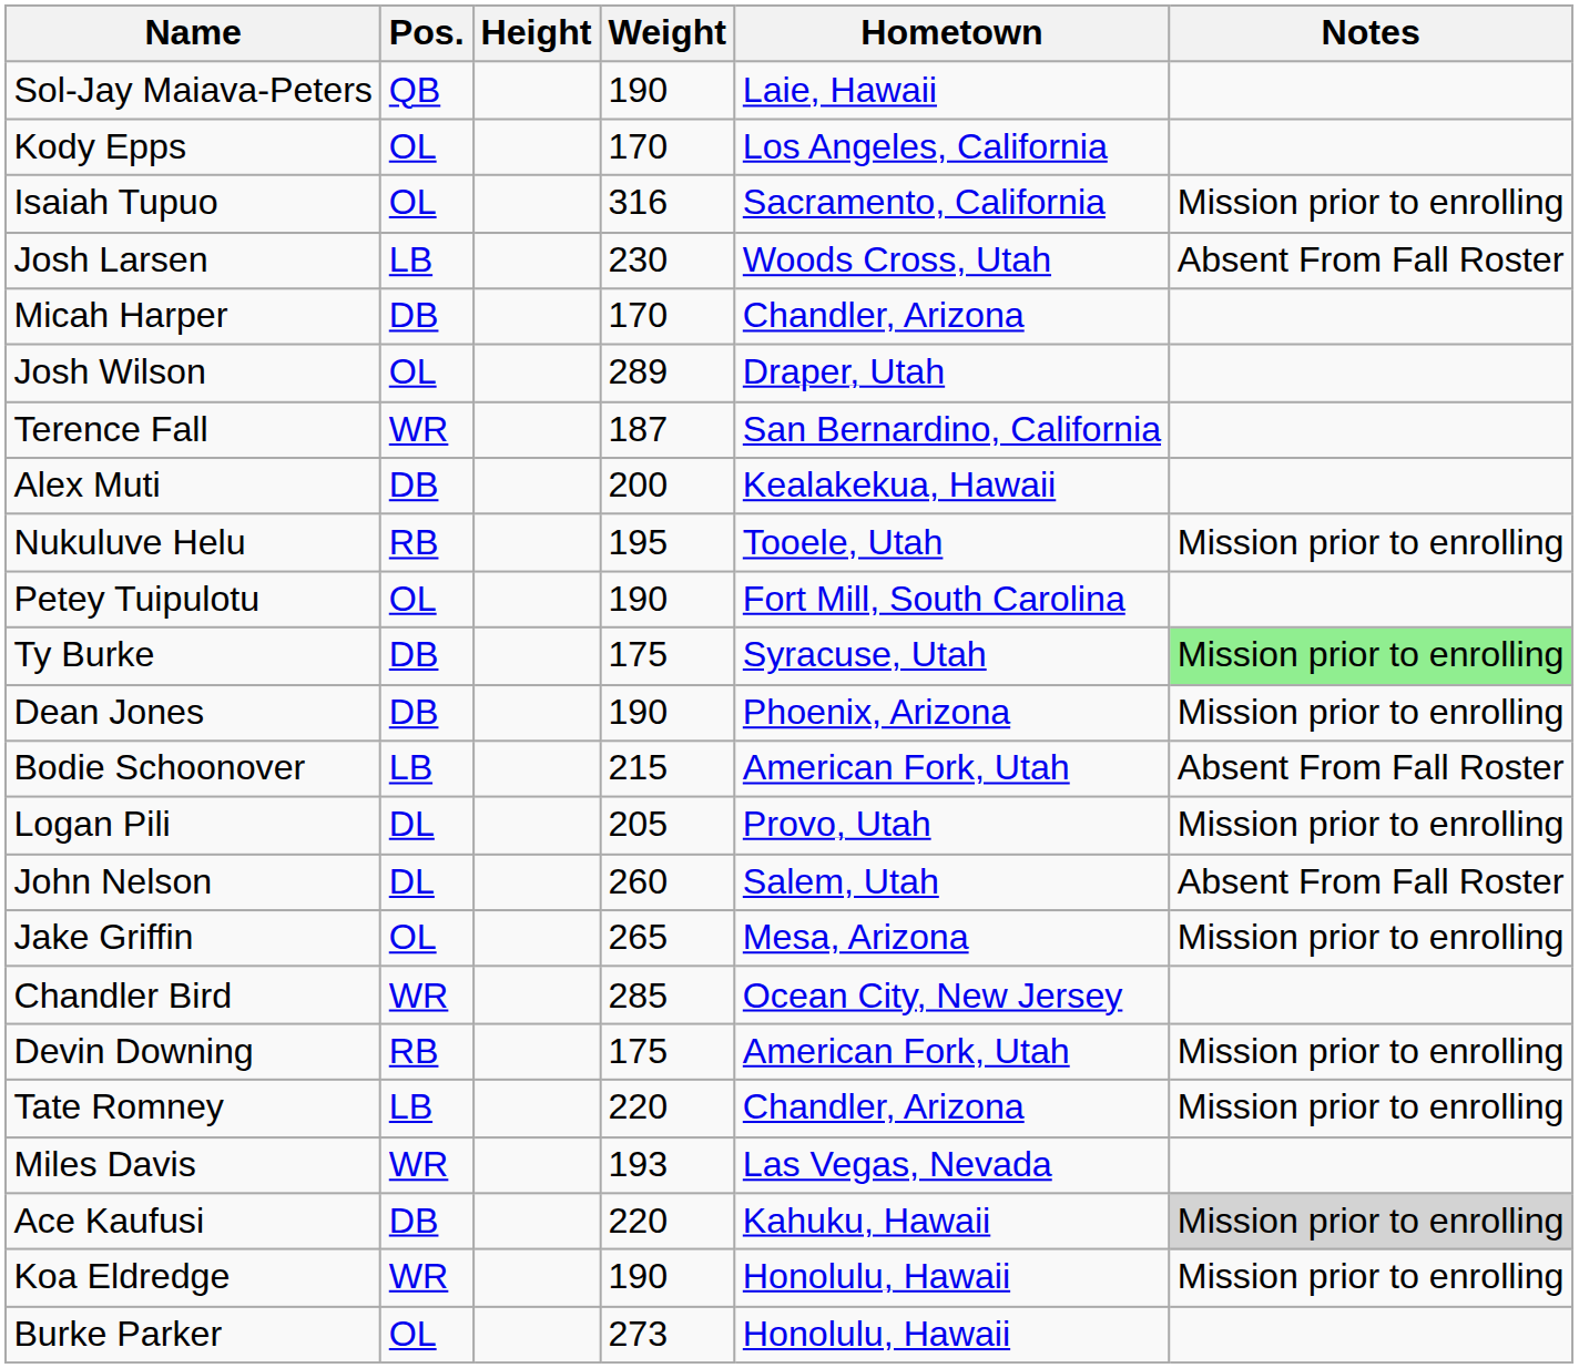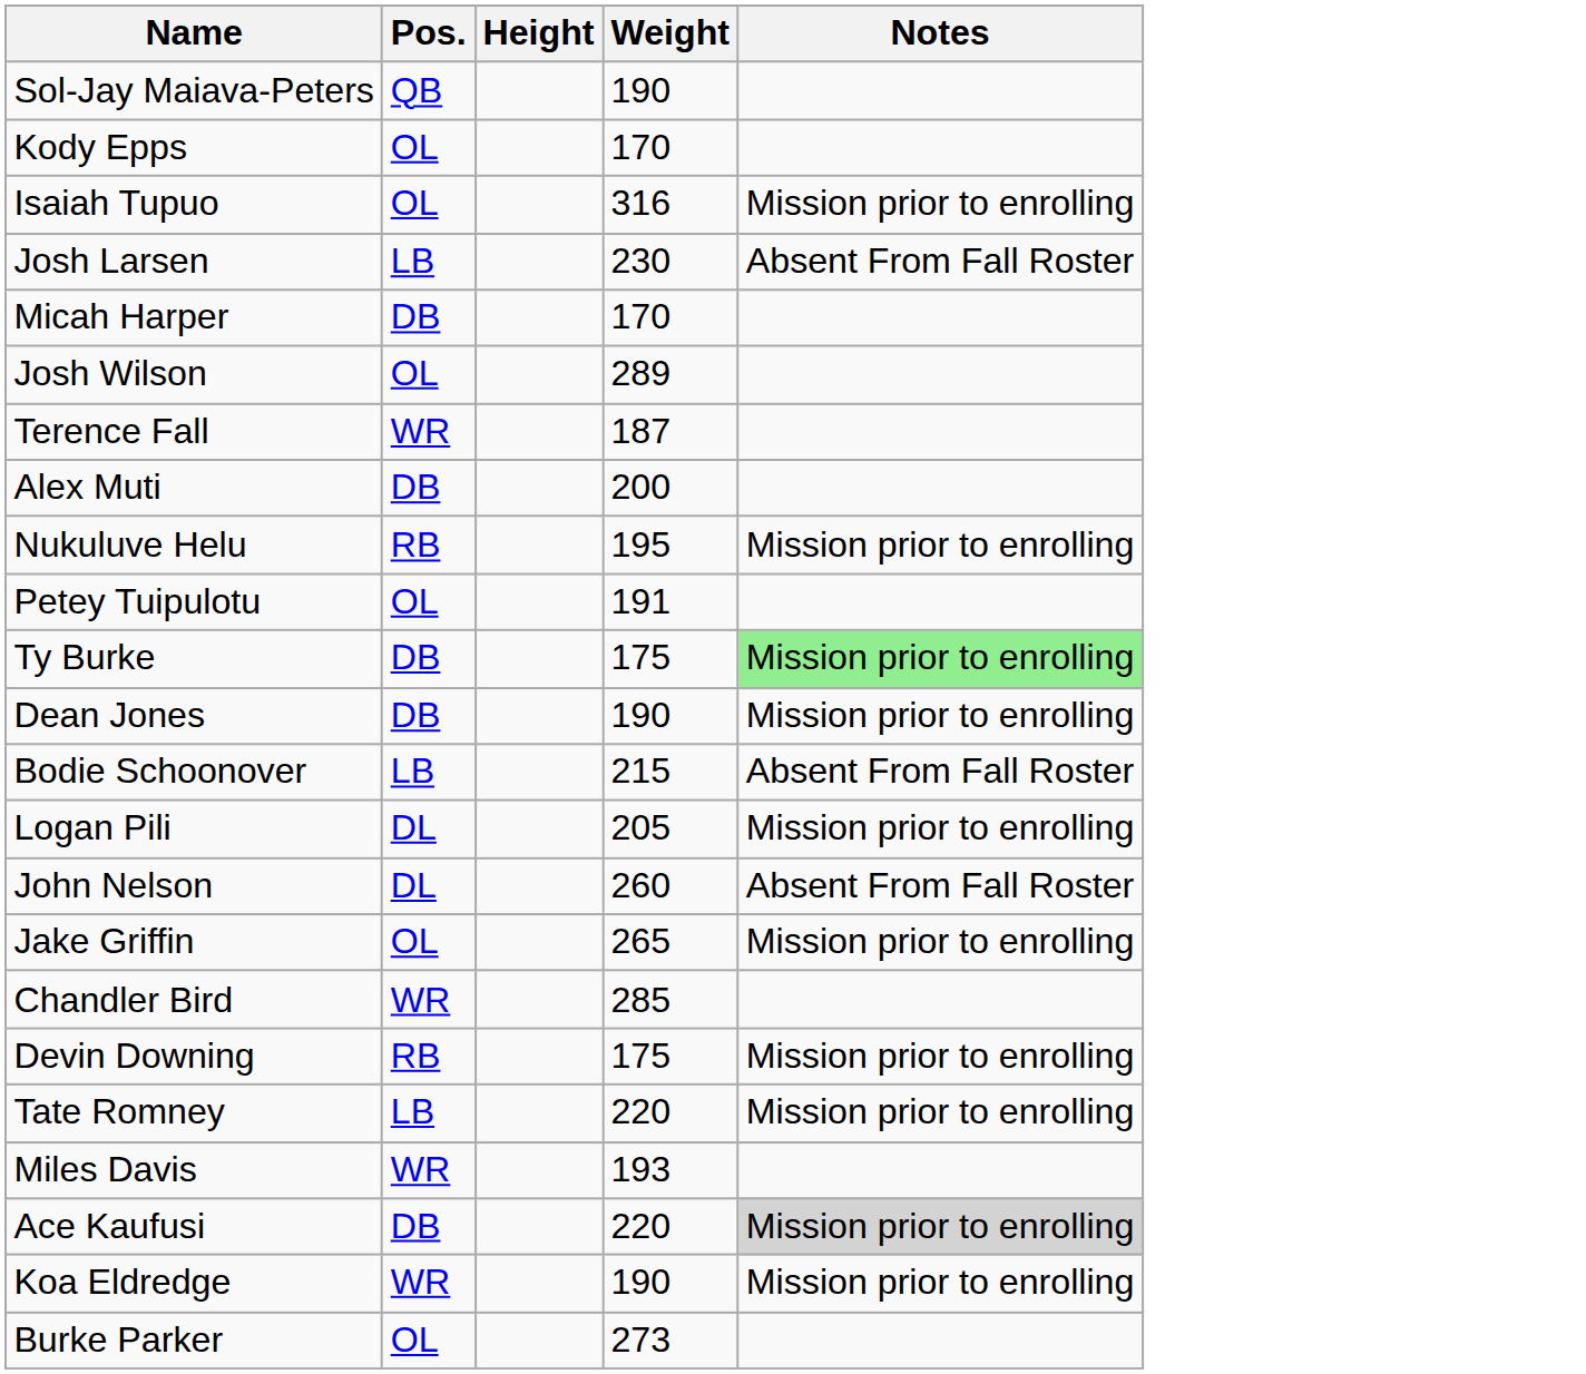- column: Hometown | Laie, Hawaii | Los Angeles, California | Sacramento, California | Woods Cross, Utah | Chandler, Arizona | Draper, Utah | San Bernardino, California | Kealakekua, Hawaii | Tooele, Utah | Fort Mill, South Carolina | Syracuse, Utah | Phoenix, Arizona | American Fork, Utah | Provo, Utah | Salem, Utah | Mesa, Arizona | Ocean City, New Jersey | American Fork, Utah | Chandler, Arizona | Las Vegas, Nevada | Kahuku, Hawaii | Honolulu, Hawaii | Honolulu, Hawaii
Petey Tuipulotu | Weight: 190 -> 191
